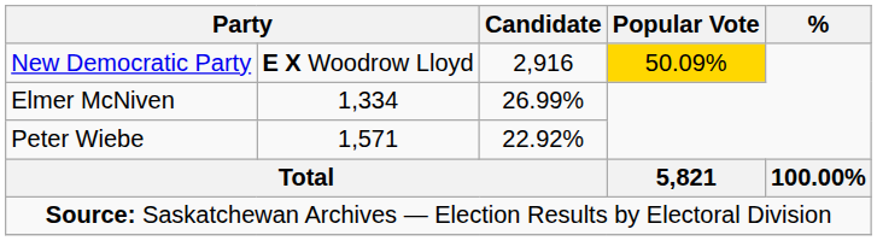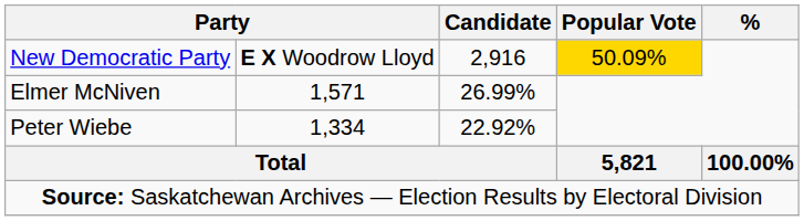Elmer McNiven | column 2: 1,334 -> 1,571
Peter Wiebe | column 2: 1,571 -> 1,334
